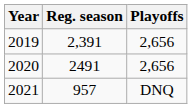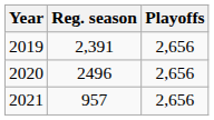2020 | Reg. season: 2491 -> 2496
2021 | Playoffs: DNQ -> 2,656
